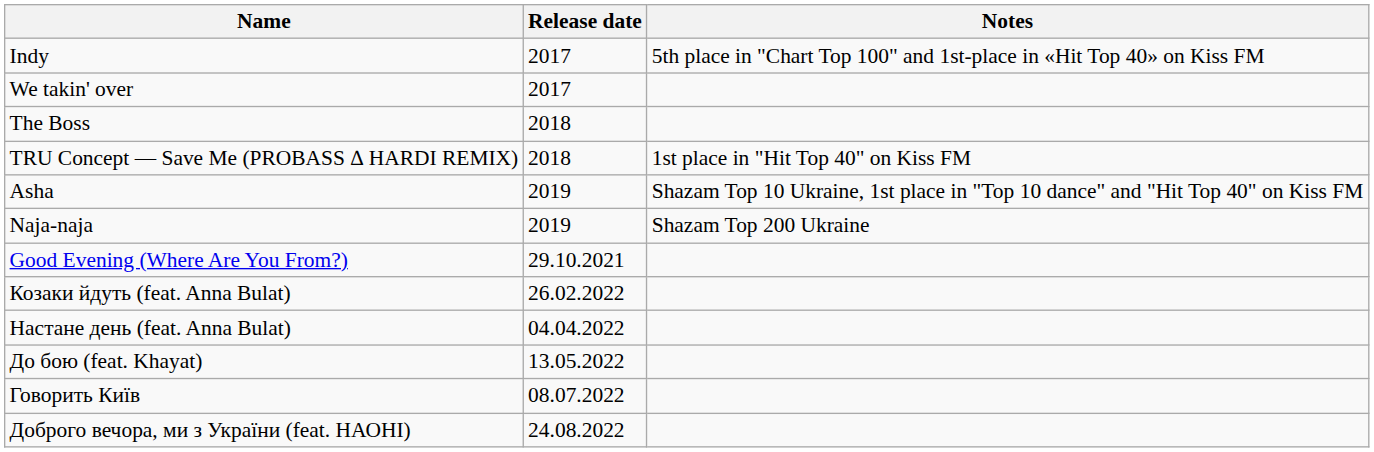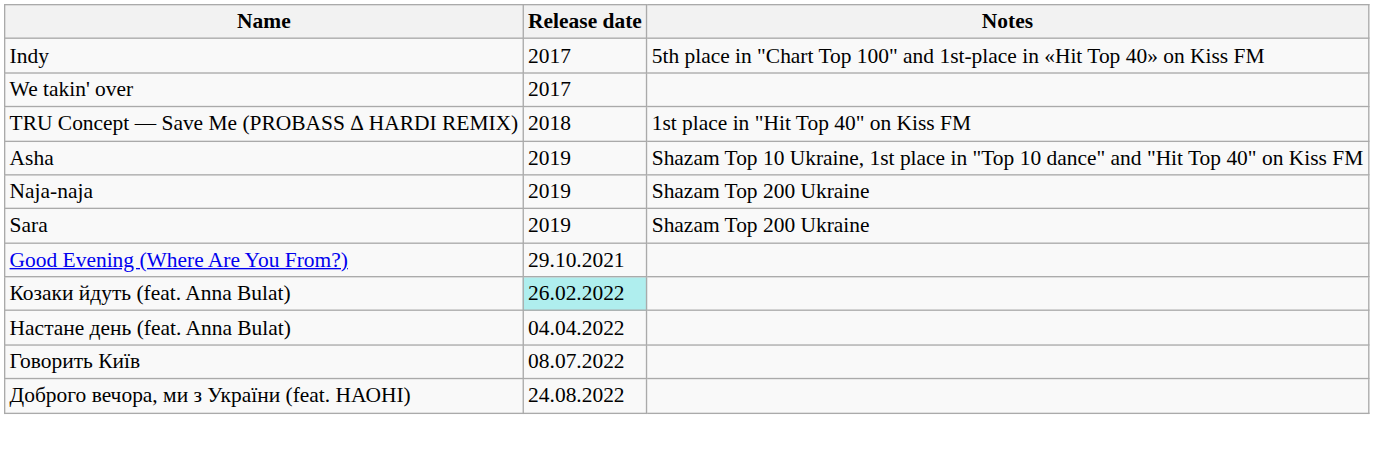- row: The Boss | 2018
+ row: Sara | 2019 | Shazam Top 200 Ukraine
Козаки йдуть (feat. Anna Bulat) | Release date: no background -> paleturquoise background
- row: До бою (feat. Khayat) | 13.05.2022
